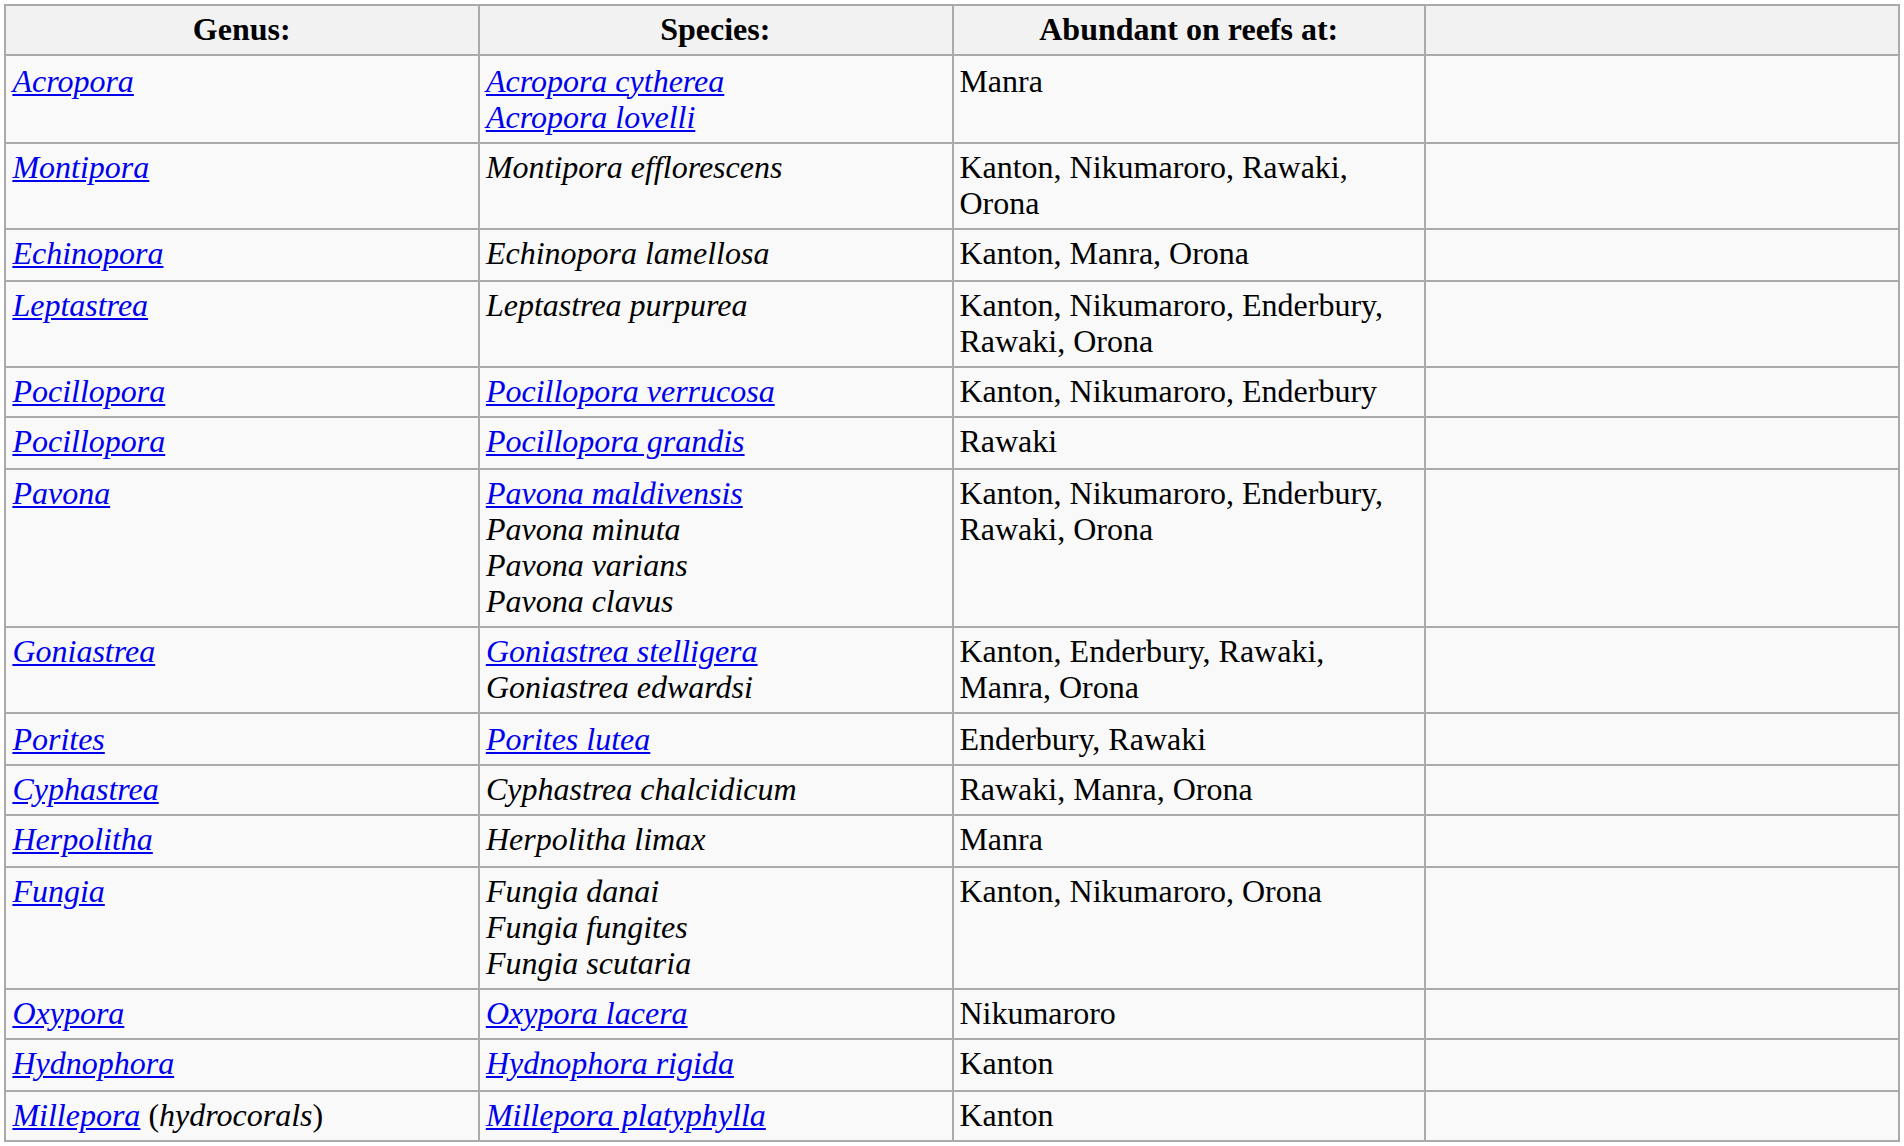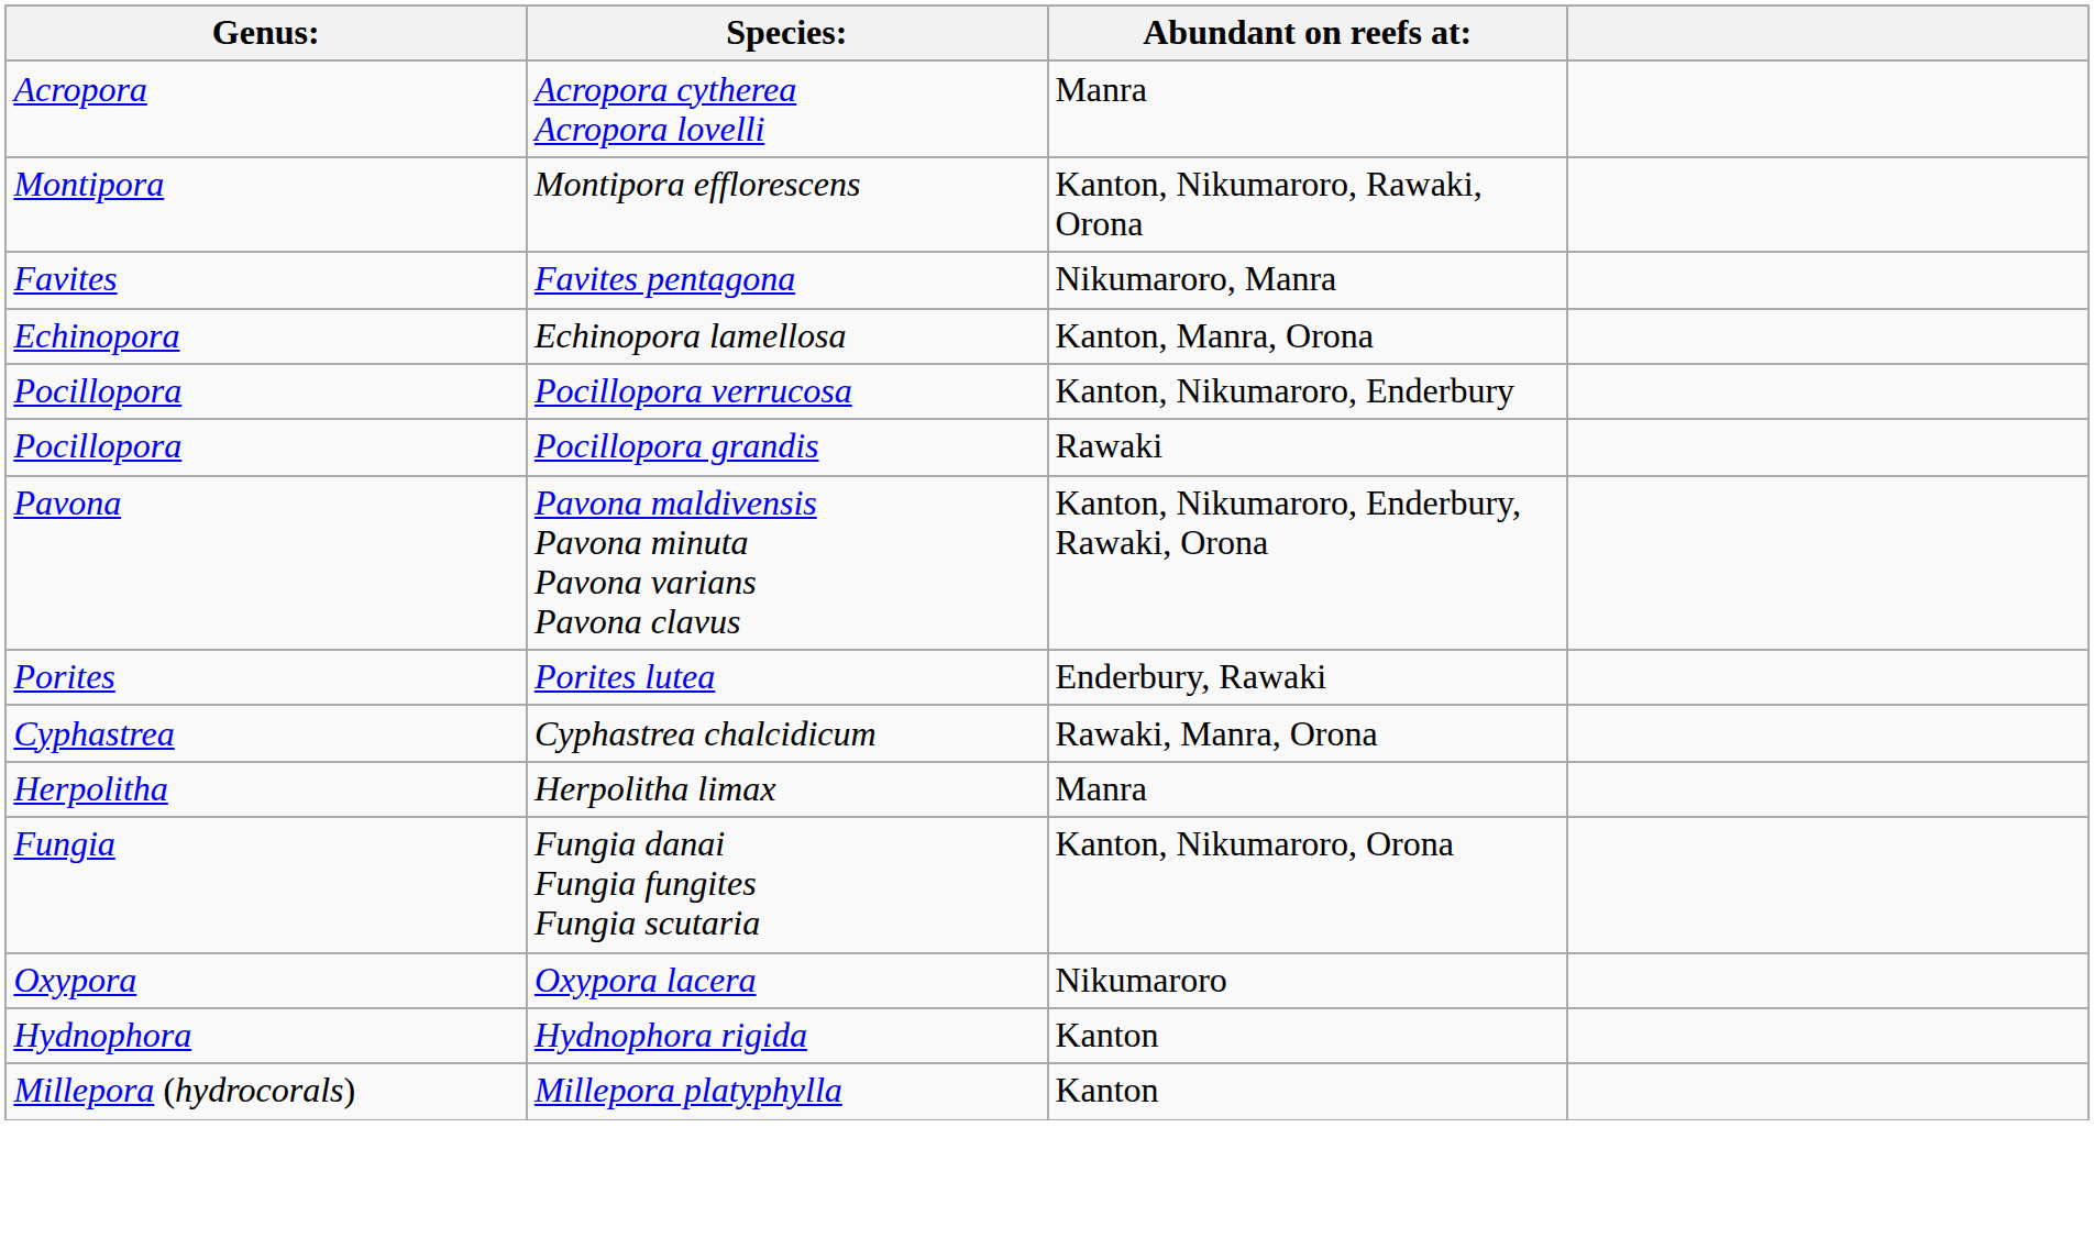+ row: Favites | Favites pentagona | Nikumaroro, Manra
- row: Leptastrea | Leptastrea purpurea | Kanton, Nikumaroro, Enderbury, Rawaki, Orona
- row: Goniastrea | Goniastrea stelligera Goniastrea edwardsi | Kanton, Enderbury, Rawaki, Manra, Orona
